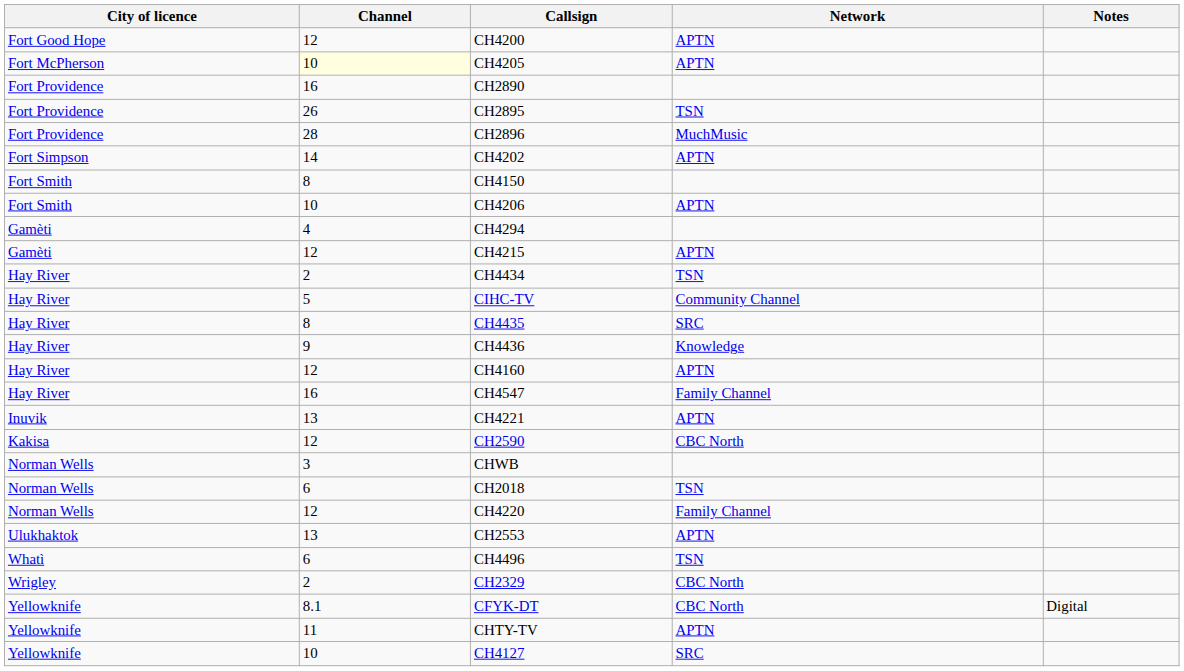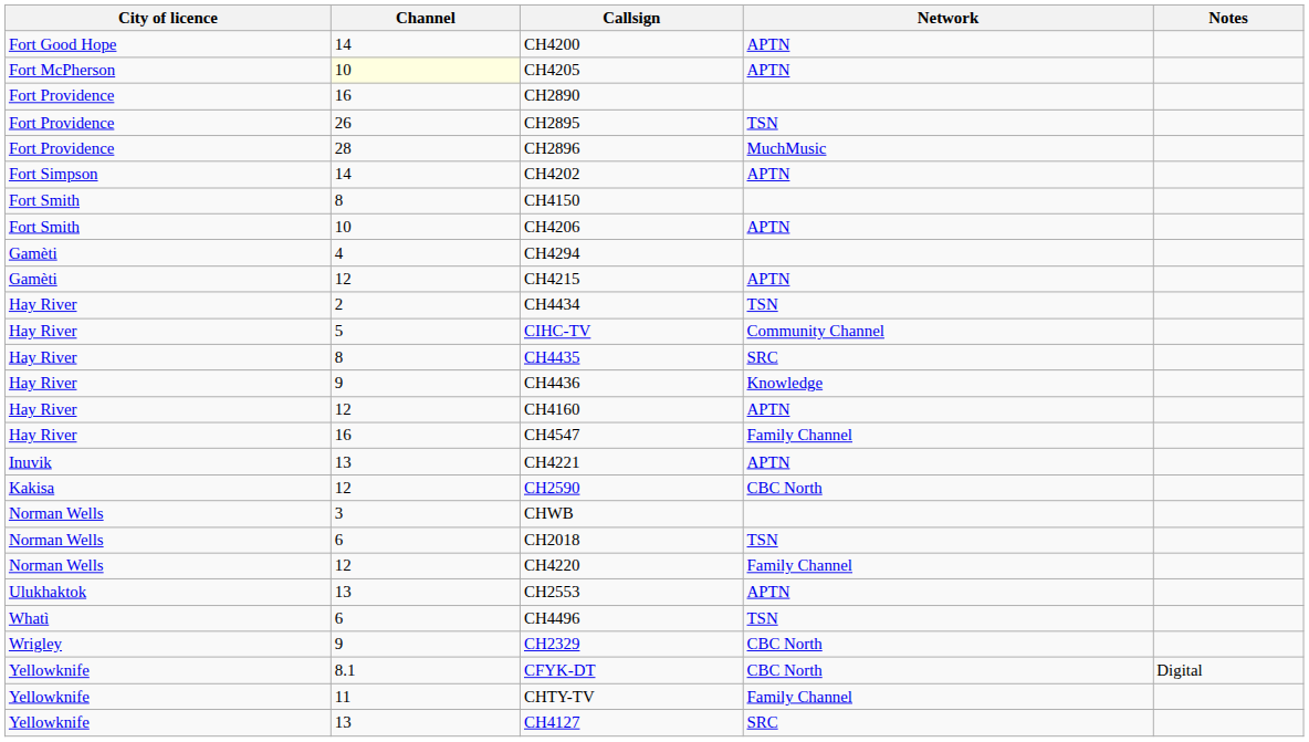CH4200 | Channel: 12 -> 14
CH2329 | Channel: 2 -> 9
CHTY-TV | Network: APTN -> Family Channel
CH4127 | Channel: 10 -> 13
